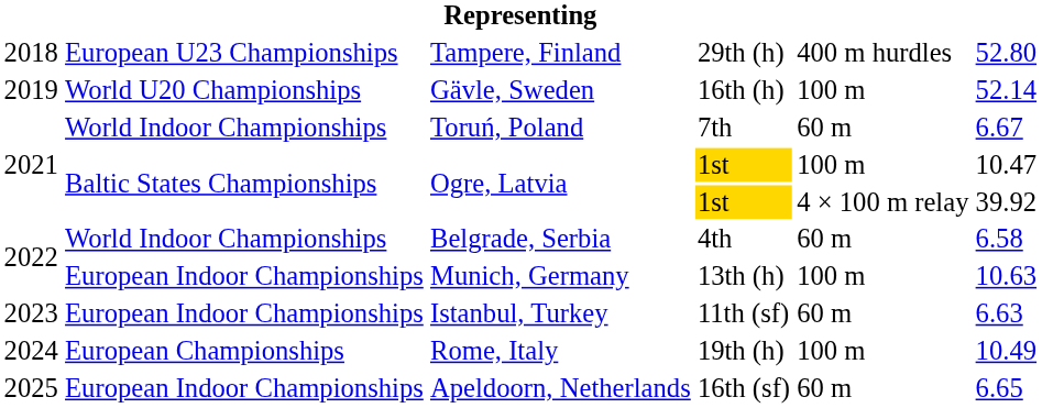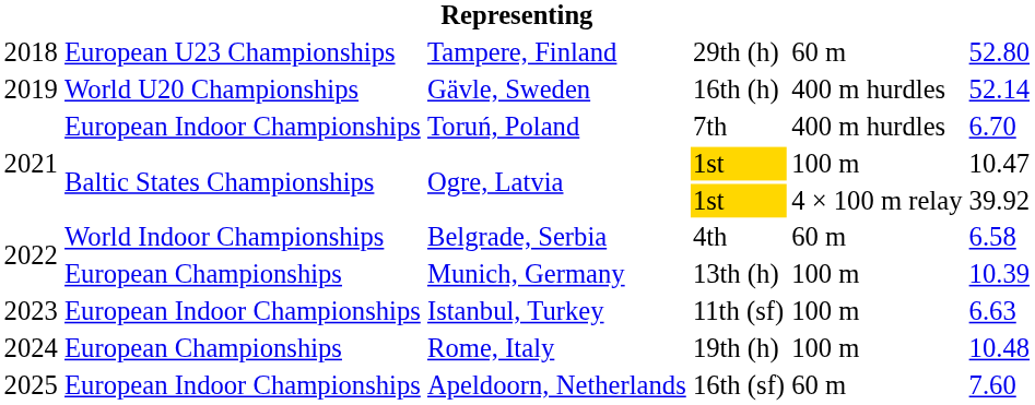Tampere, Finland | column 5: 400 m hurdles -> 60 m
Gävle, Sweden | column 5: 100 m -> 400 m hurdles
Toruń, Poland | column 2: World Indoor Championships -> European Indoor Championships
Toruń, Poland | column 5: 60 m -> 400 m hurdles
Toruń, Poland | column 6: 6.67 -> 6.70
Munich, Germany | column 2: European Indoor Championships -> European Championships
Munich, Germany | column 6: 10.63 -> 10.39
Istanbul, Turkey | column 5: 60 m -> 100 m
Rome, Italy | column 6: 10.49 -> 10.48
Apeldoorn, Netherlands | column 6: 6.65 -> 7.60
